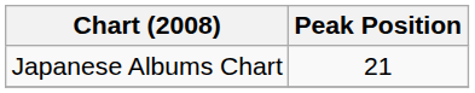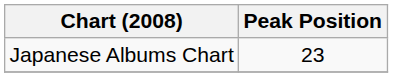Japanese Albums Chart | Peak Position: 21 -> 23
